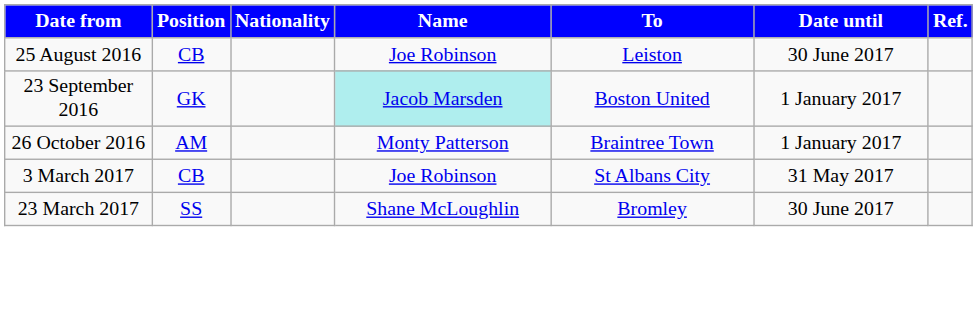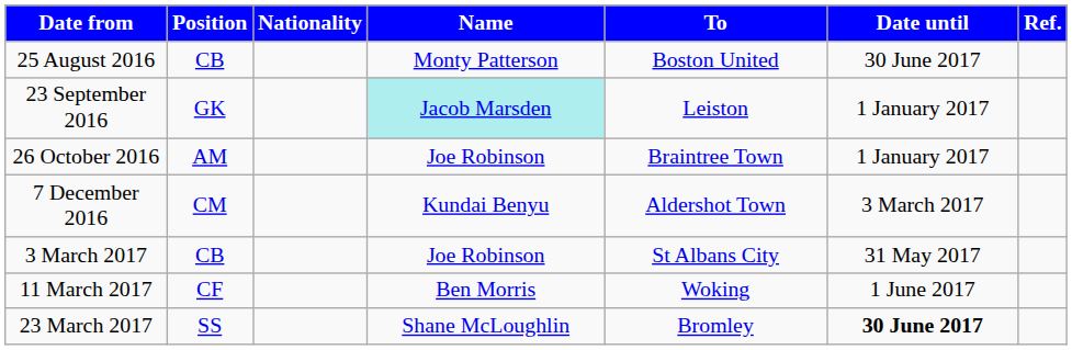25 August 2016 | Name: Joe Robinson -> Monty Patterson
25 August 2016 | To: Leiston -> Boston United
23 September 2016 | To: Boston United -> Leiston
26 October 2016 | Name: Monty Patterson -> Joe Robinson
+ row: 7 December 2016 | CM | Kundai Benyu | Aldershot Town | 3 March 2017
+ row: 11 March 2017 | CF | Ben Morris | Woking | 1 June 2017
23 March 2017 | Date until: normal -> bold
